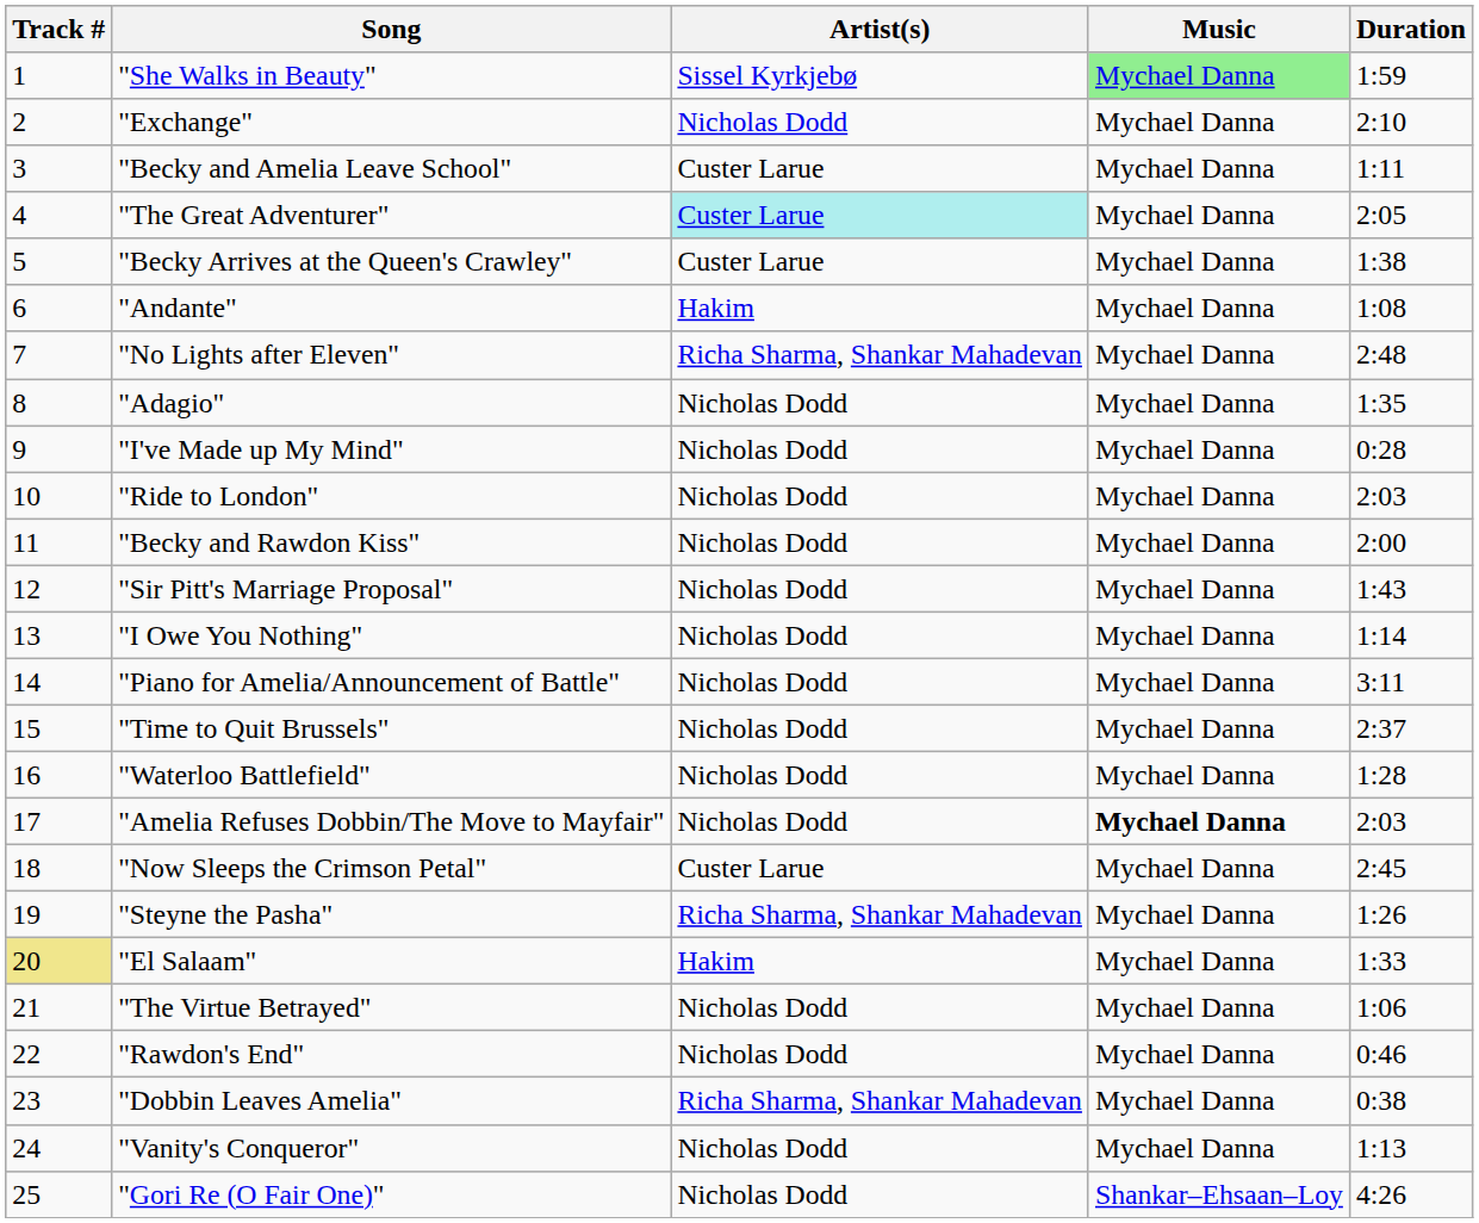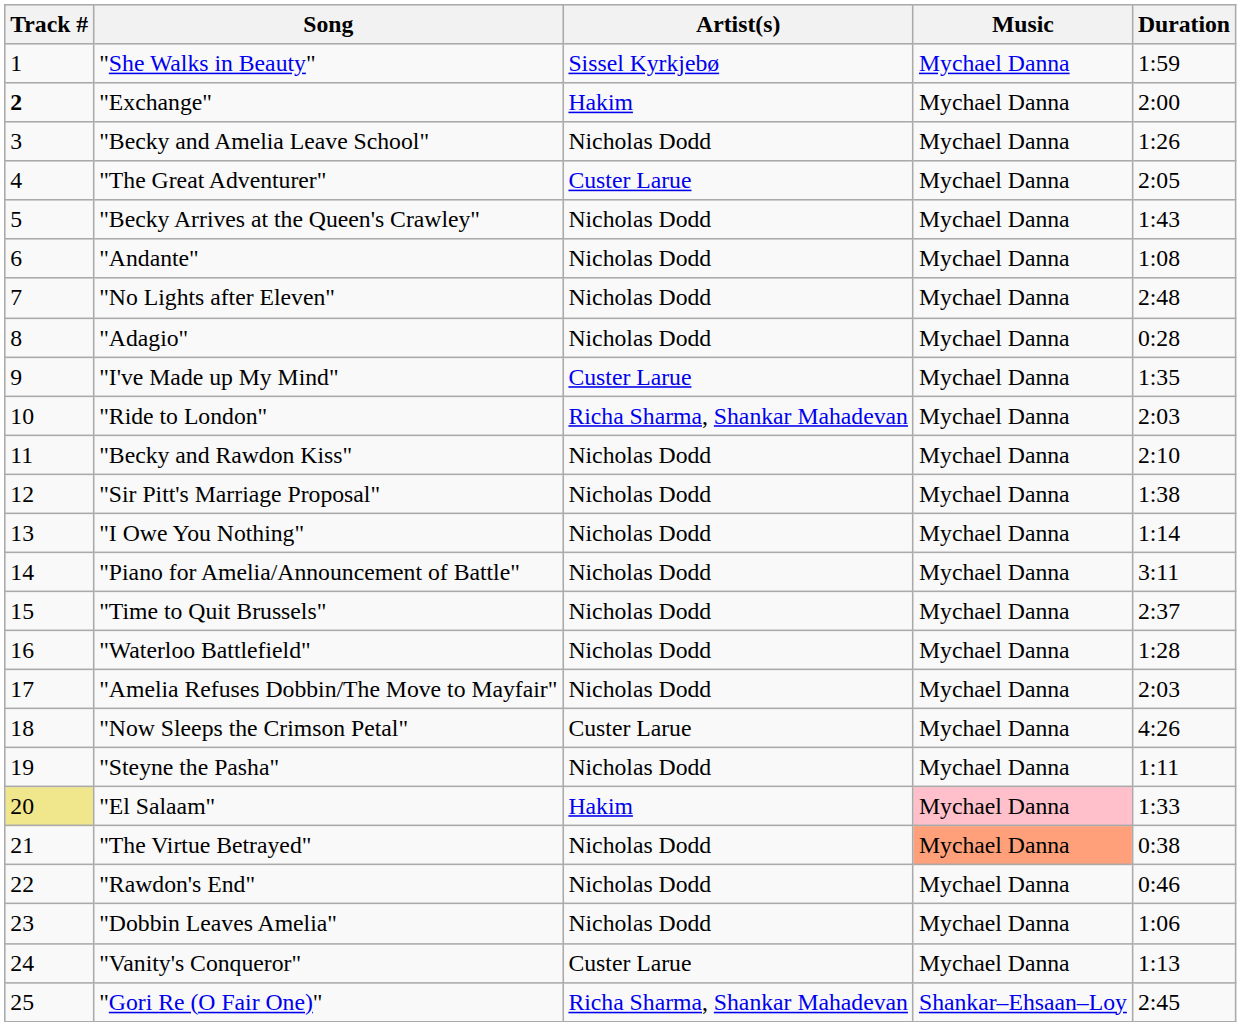"She Walks in Beauty" | Music: lightgreen background -> no background
"Exchange" | Track #: normal -> bold
"Exchange" | Artist(s): Nicholas Dodd -> Hakim
"Exchange" | Duration: 2:10 -> 2:00
"Becky and Amelia Leave School" | Artist(s): Custer Larue -> Nicholas Dodd
"Becky and Amelia Leave School" | Duration: 1:11 -> 1:26
"The Great Adventurer" | Artist(s): paleturquoise background -> no background
"Becky Arrives at the Queen's Crawley" | Artist(s): Custer Larue -> Nicholas Dodd
"Becky Arrives at the Queen's Crawley" | Duration: 1:38 -> 1:43
"Andante" | Artist(s): Hakim -> Nicholas Dodd
"No Lights after Eleven" | Artist(s): Richa Sharma, Shankar Mahadevan -> Nicholas Dodd
"Adagio" | Duration: 1:35 -> 0:28
"I've Made up My Mind" | Artist(s): Nicholas Dodd -> Custer Larue
"I've Made up My Mind" | Duration: 0:28 -> 1:35
"Ride to London" | Artist(s): Nicholas Dodd -> Richa Sharma, Shankar Mahadevan
"Becky and Rawdon Kiss" | Duration: 2:00 -> 2:10
"Sir Pitt's Marriage Proposal" | Duration: 1:43 -> 1:38
"Amelia Refuses Dobbin/The Move to Mayfair" | Music: bold -> normal
"Now Sleeps the Crimson Petal" | Duration: 2:45 -> 4:26
"Steyne the Pasha" | Artist(s): Richa Sharma, Shankar Mahadevan -> Nicholas Dodd
"Steyne the Pasha" | Duration: 1:26 -> 1:11
"El Salaam" | Music: no background -> pink background
"The Virtue Betrayed" | Music: no background -> lightsalmon background
"The Virtue Betrayed" | Duration: 1:06 -> 0:38
"Dobbin Leaves Amelia" | Artist(s): Richa Sharma, Shankar Mahadevan -> Nicholas Dodd
"Dobbin Leaves Amelia" | Duration: 0:38 -> 1:06
"Vanity's Conqueror" | Artist(s): Nicholas Dodd -> Custer Larue
"Gori Re (O Fair One)" | Artist(s): Nicholas Dodd -> Richa Sharma, Shankar Mahadevan
"Gori Re (O Fair One)" | Duration: 4:26 -> 2:45
